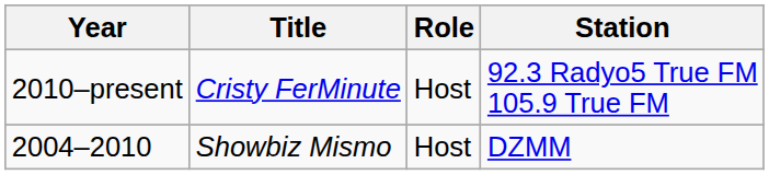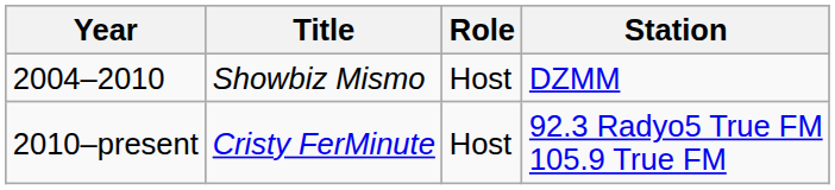rows swapped: 2010–present <-> 2004–2010
